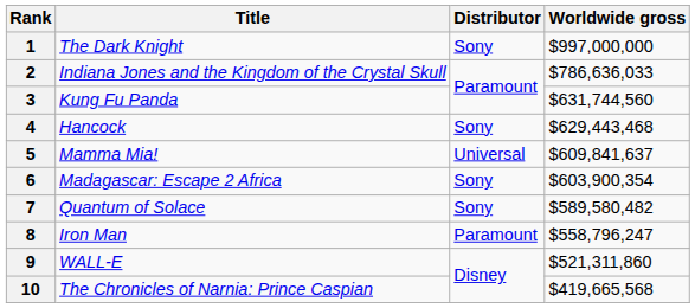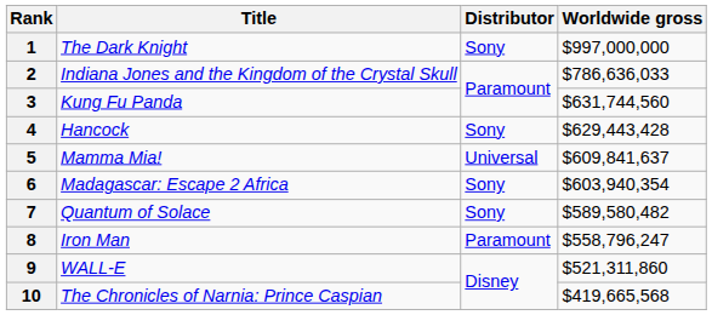4 | Worldwide gross: $629,443,468 -> $629,443,428
6 | Worldwide gross: $603,900,354 -> $603,940,354
